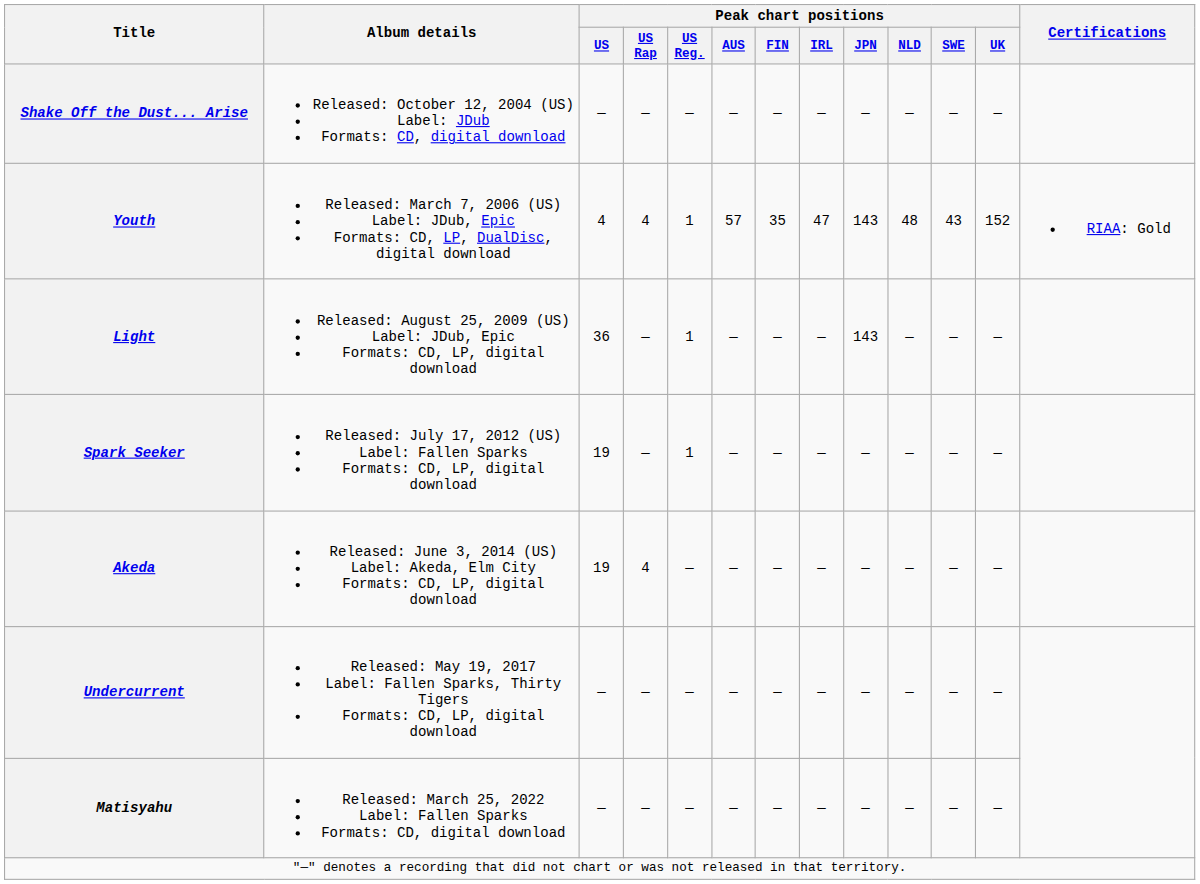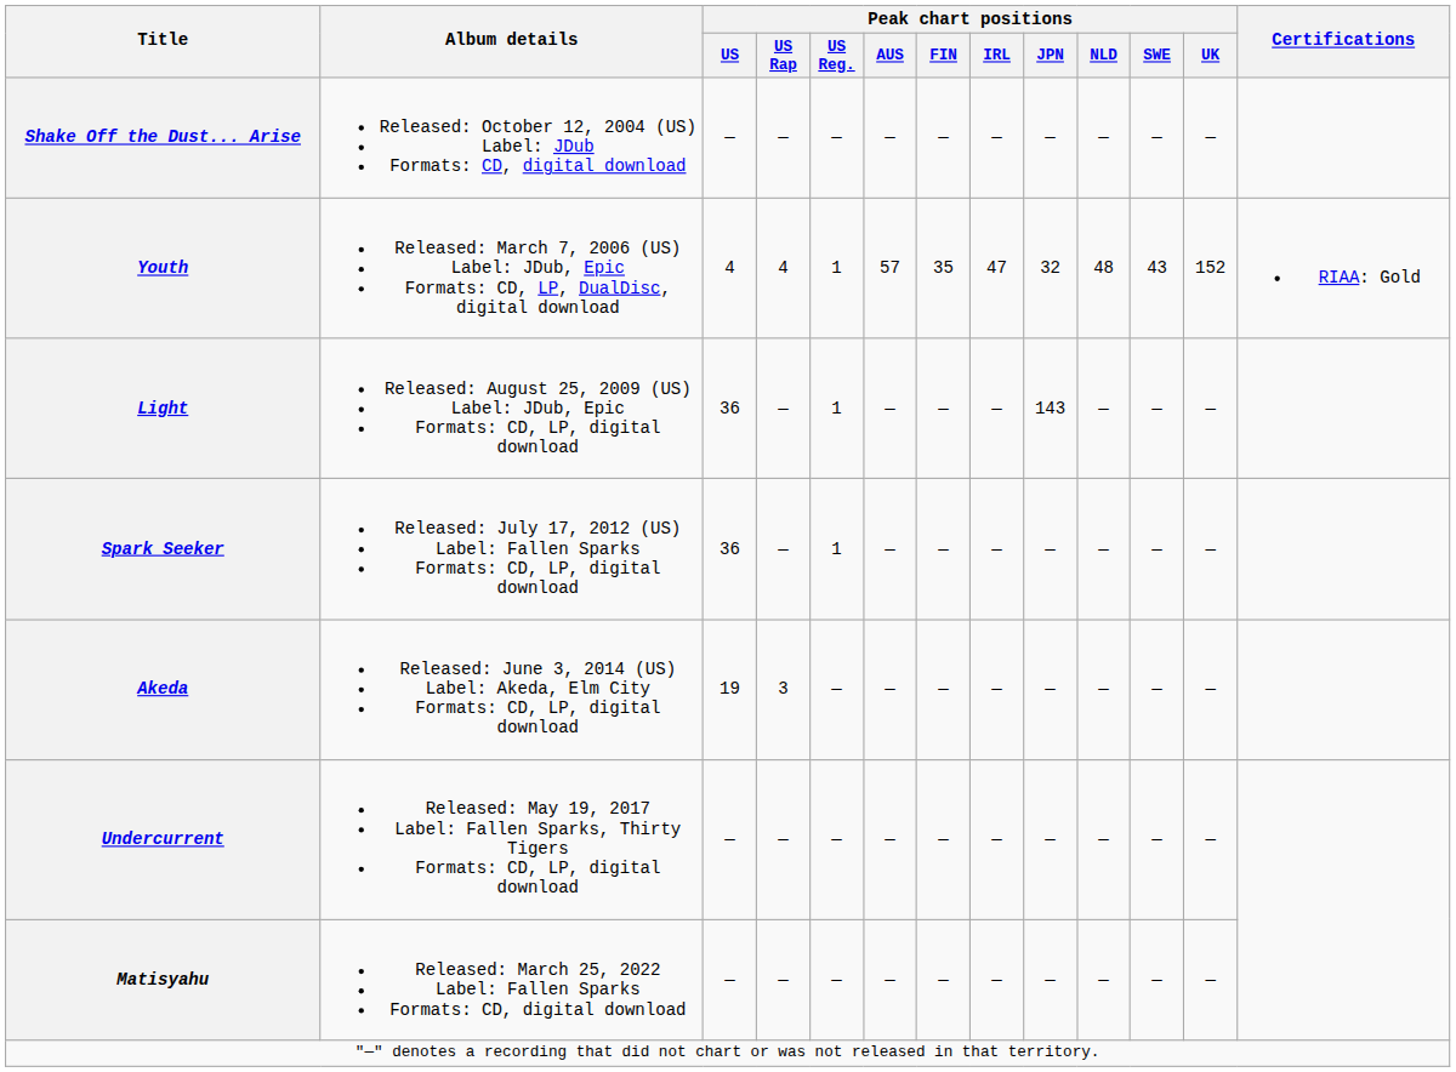Youth | Peak chart positions / JPN: 143 -> 32
Spark Seeker | Peak chart positions / US: 19 -> 36
Akeda | Peak chart positions / US Rap: 4 -> 3
